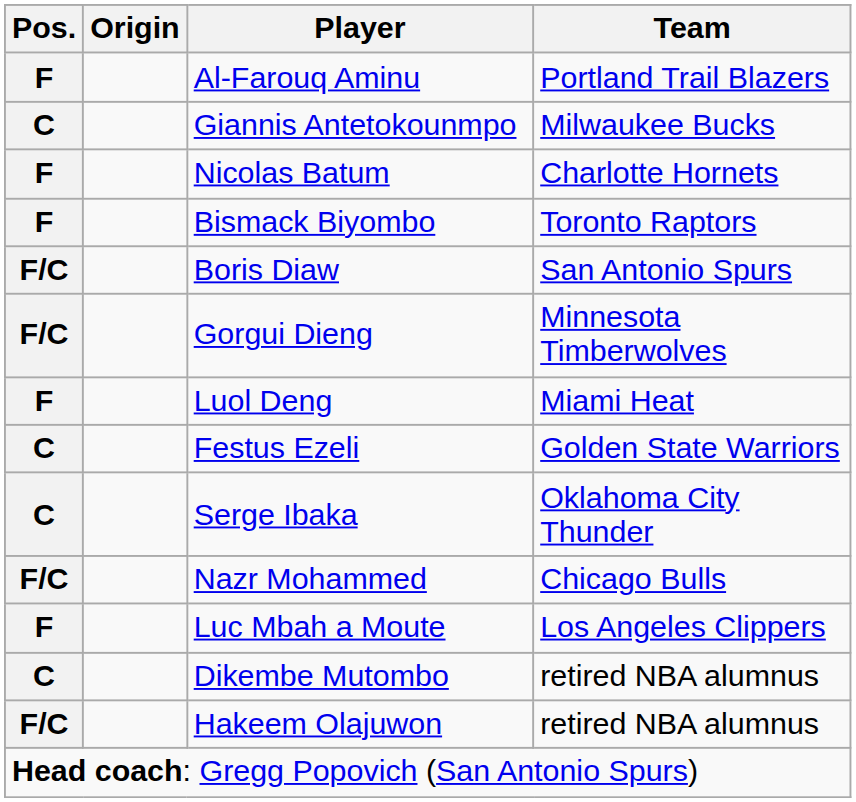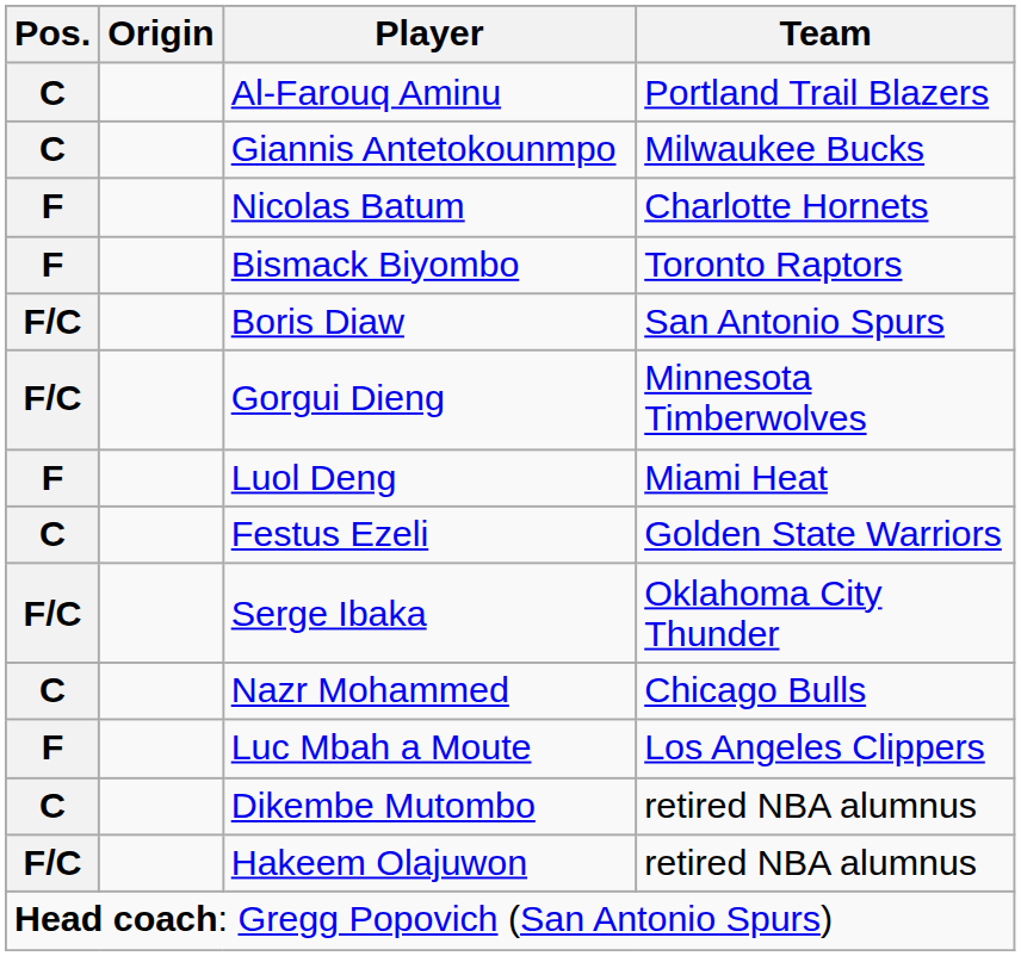Al-Farouq Aminu | Pos.: F -> C
Serge Ibaka | Pos.: C -> F/C
Nazr Mohammed | Pos.: F/C -> C
